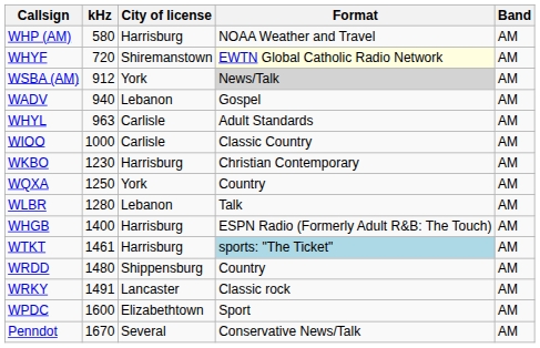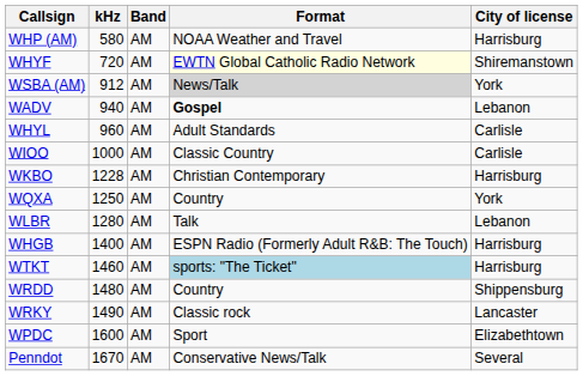columns swapped: Band <-> City of license
WADV | Format: normal -> bold
WHYL | kHz: 963 -> 960
WKBO | kHz: 1230 -> 1228
WTKT | kHz: 1461 -> 1460
WRKY | kHz: 1491 -> 1490
